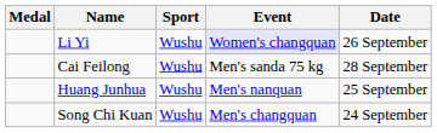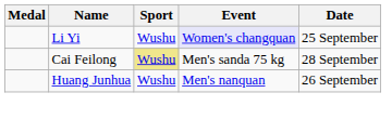Li Yi | Date: 26 September -> 25 September
Cai Feilong | Sport: no background -> khaki background
Huang Junhua | Date: 25 September -> 26 September
- row: Song Chi Kuan | Wushu | Men's changquan | 24 September
